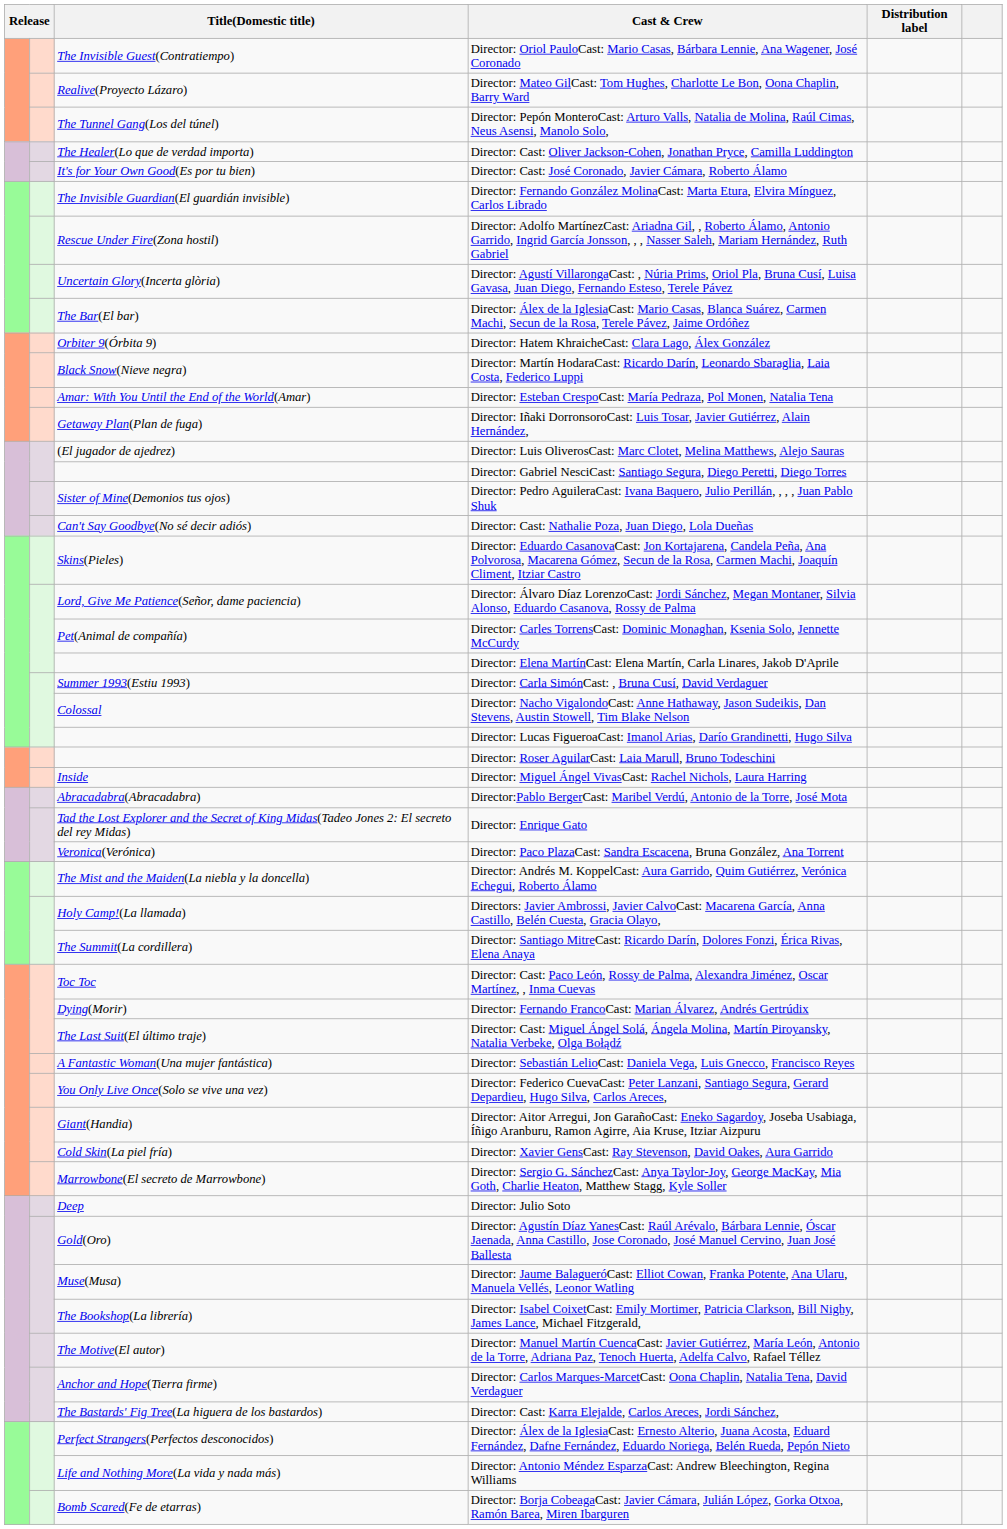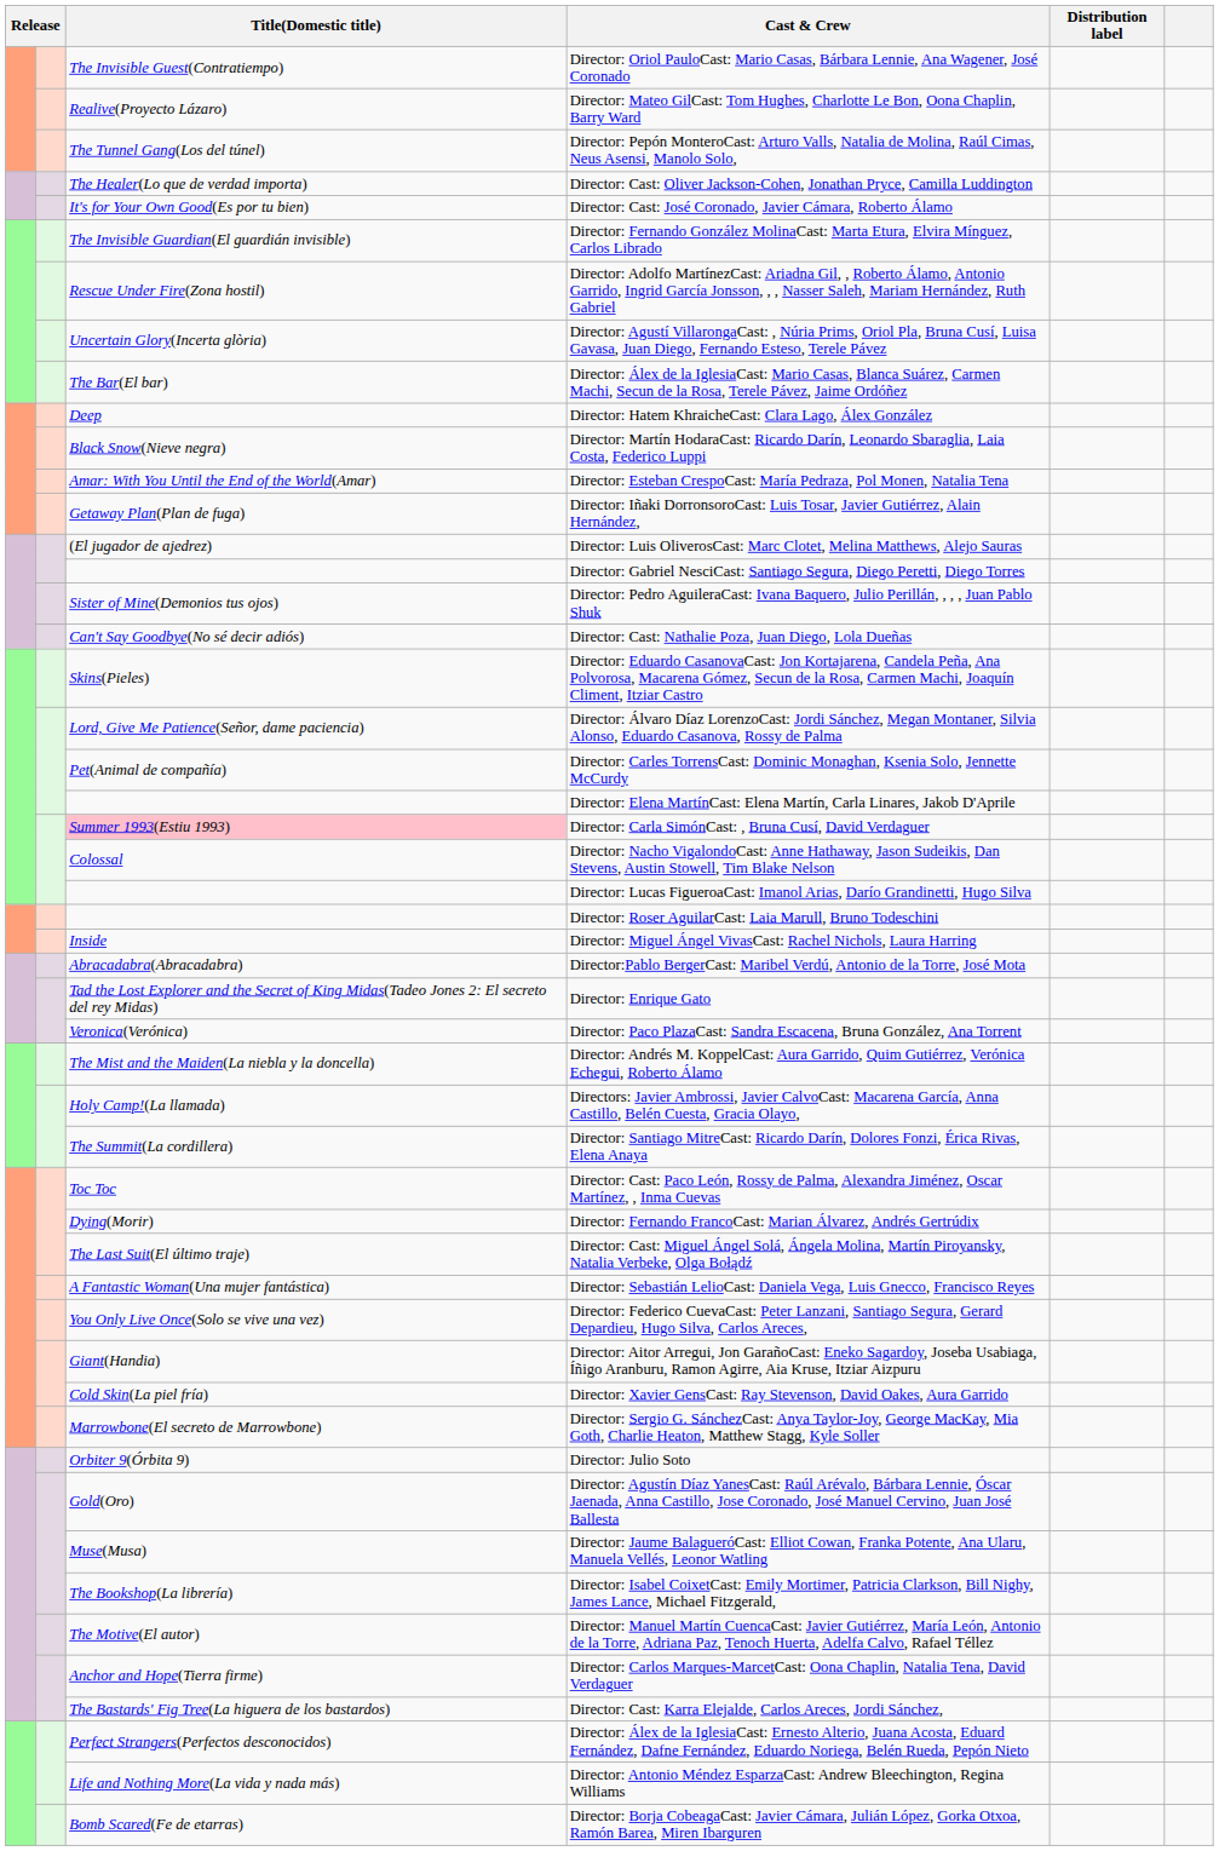Director: Hatem KhraicheCast: Clara Lago, Álex González | Title(Domestic title): Orbiter 9(Órbita 9) -> Deep
Director: Carla SimónCast: , Bruna Cusí, David Verdaguer | Title(Domestic title): no background -> pink background
Director: Julio Soto | Title(Domestic title): Deep -> Orbiter 9(Órbita 9)
